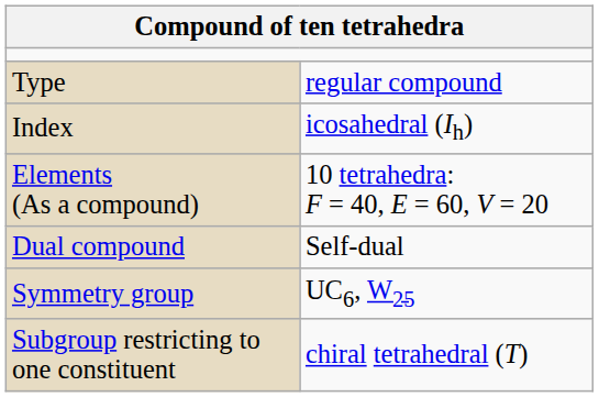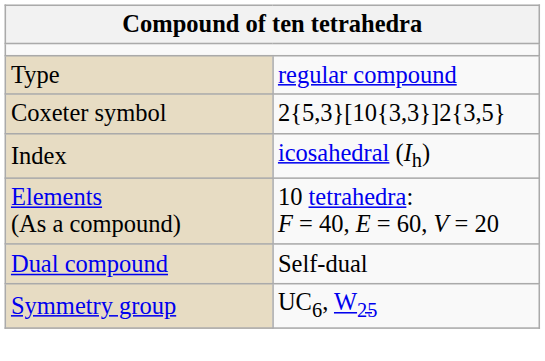+ row: Coxeter symbol | 2{5,3}[10{3,3}]2{3,5}
- row: Subgroup restricting to one constituent | chiral tetrahedral (T)
